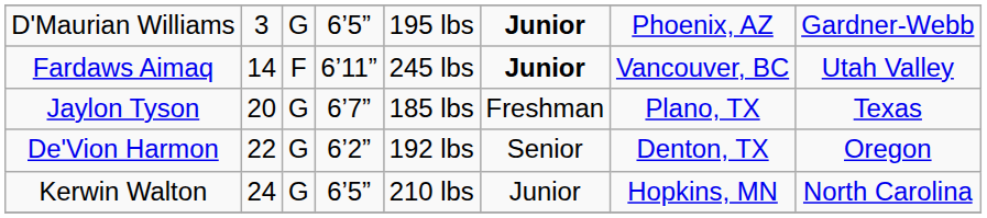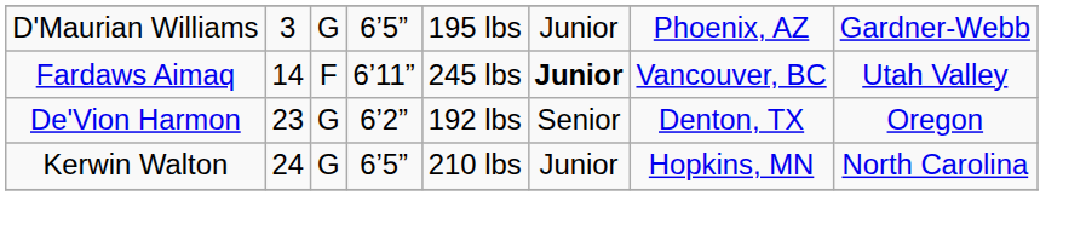D'Maurian Williams | column 6: bold -> normal
- row: Jaylon Tyson | 20 | G | 6’7” | 185 lbs | Freshman | Plano, TX | Texas
De'Vion Harmon | column 2: 22 -> 23
